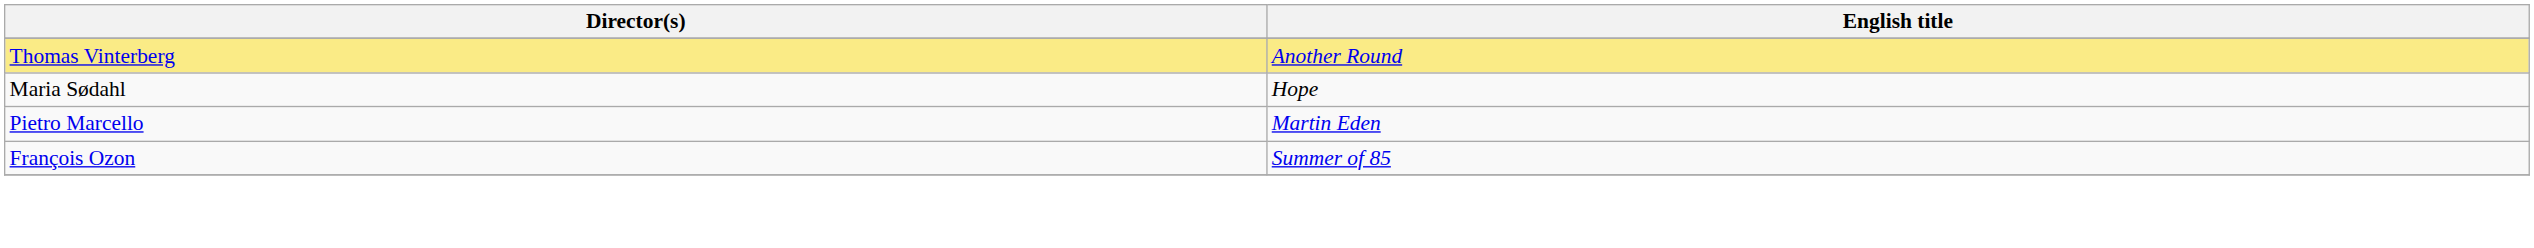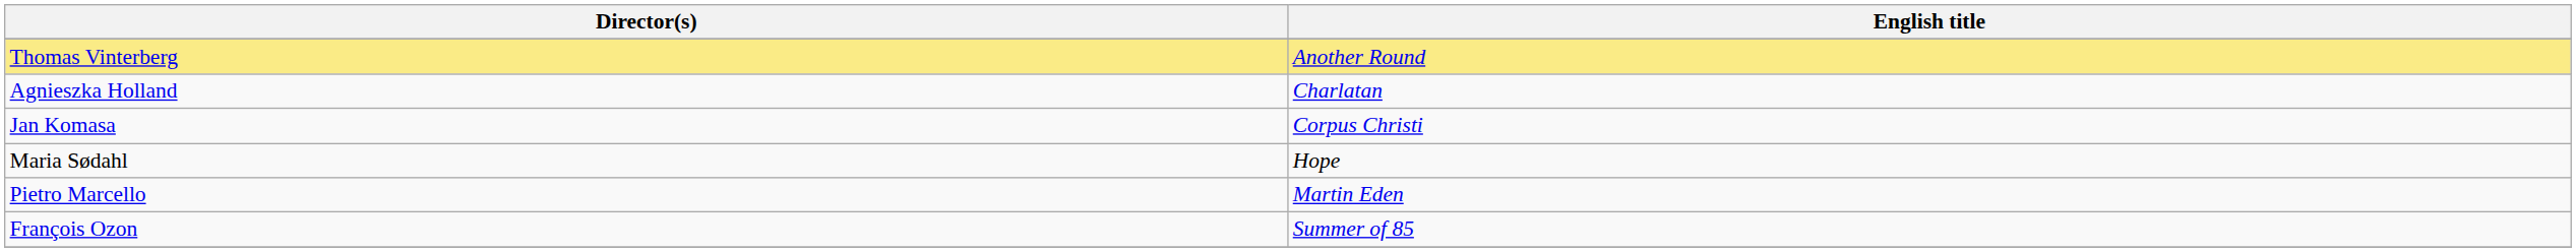+ row: Agnieszka Holland | Charlatan
+ row: Jan Komasa | Corpus Christi
